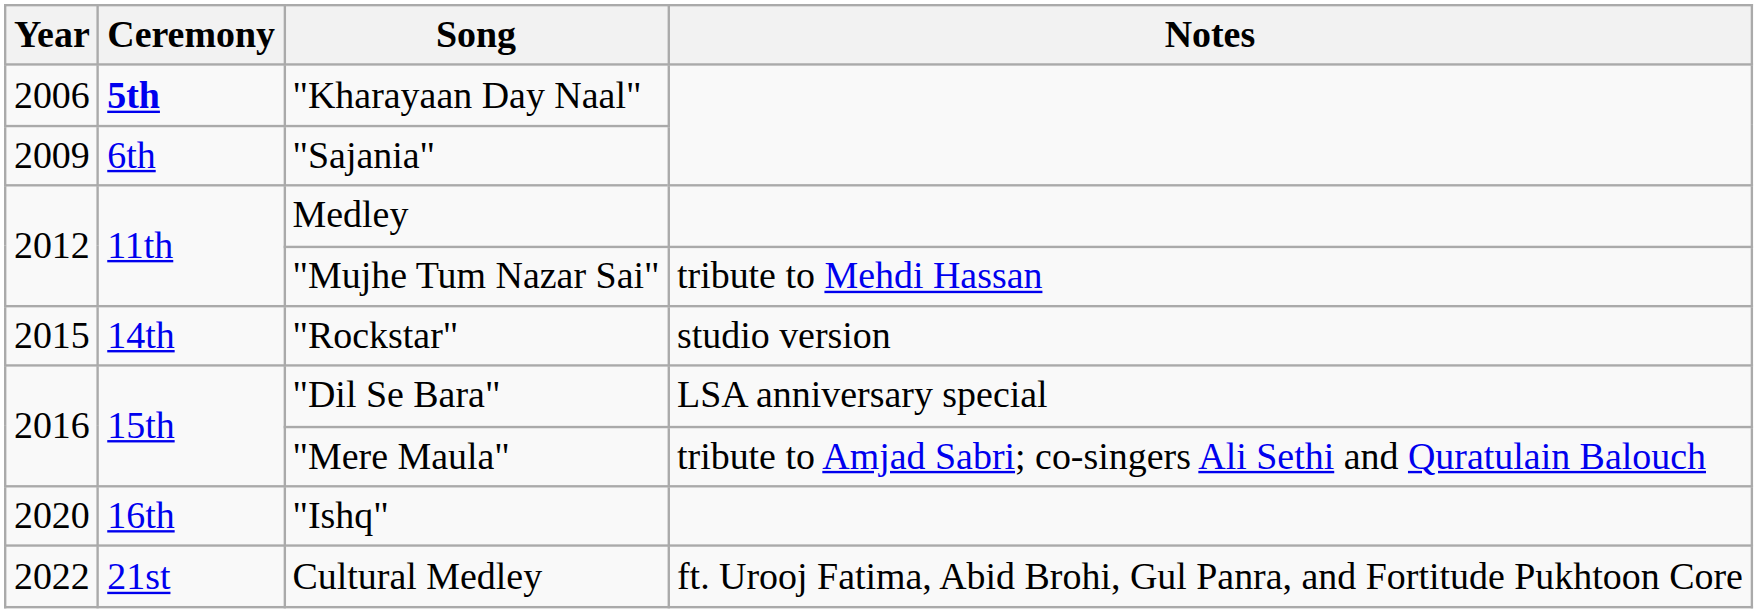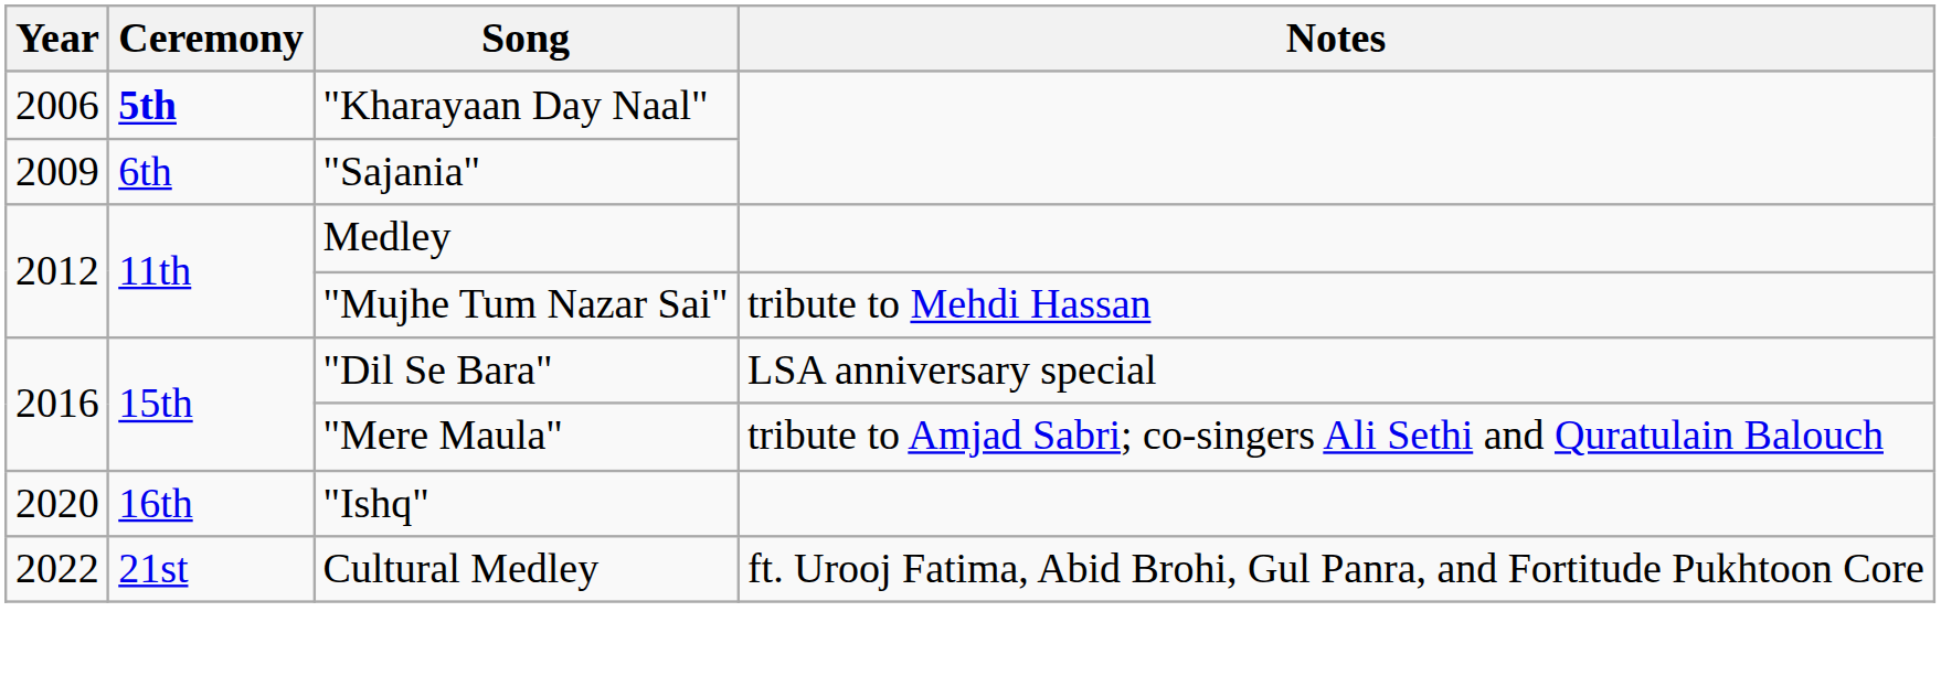- row: 2015 | 14th | "Rockstar" | studio version
